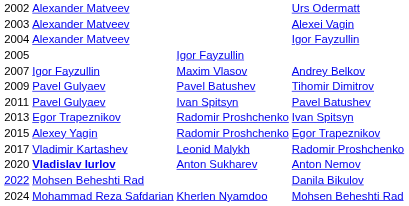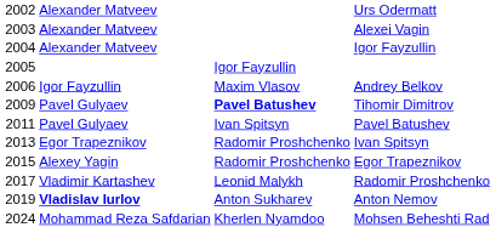Andrey Belkov | column 1: 2007 -> 2006
Tihomir Dimitrov | column 3: normal -> bold
Anton Nemov | column 1: 2020 -> 2019
- row: 2022 | Mohsen Beheshti Rad | Danila Bikulov
